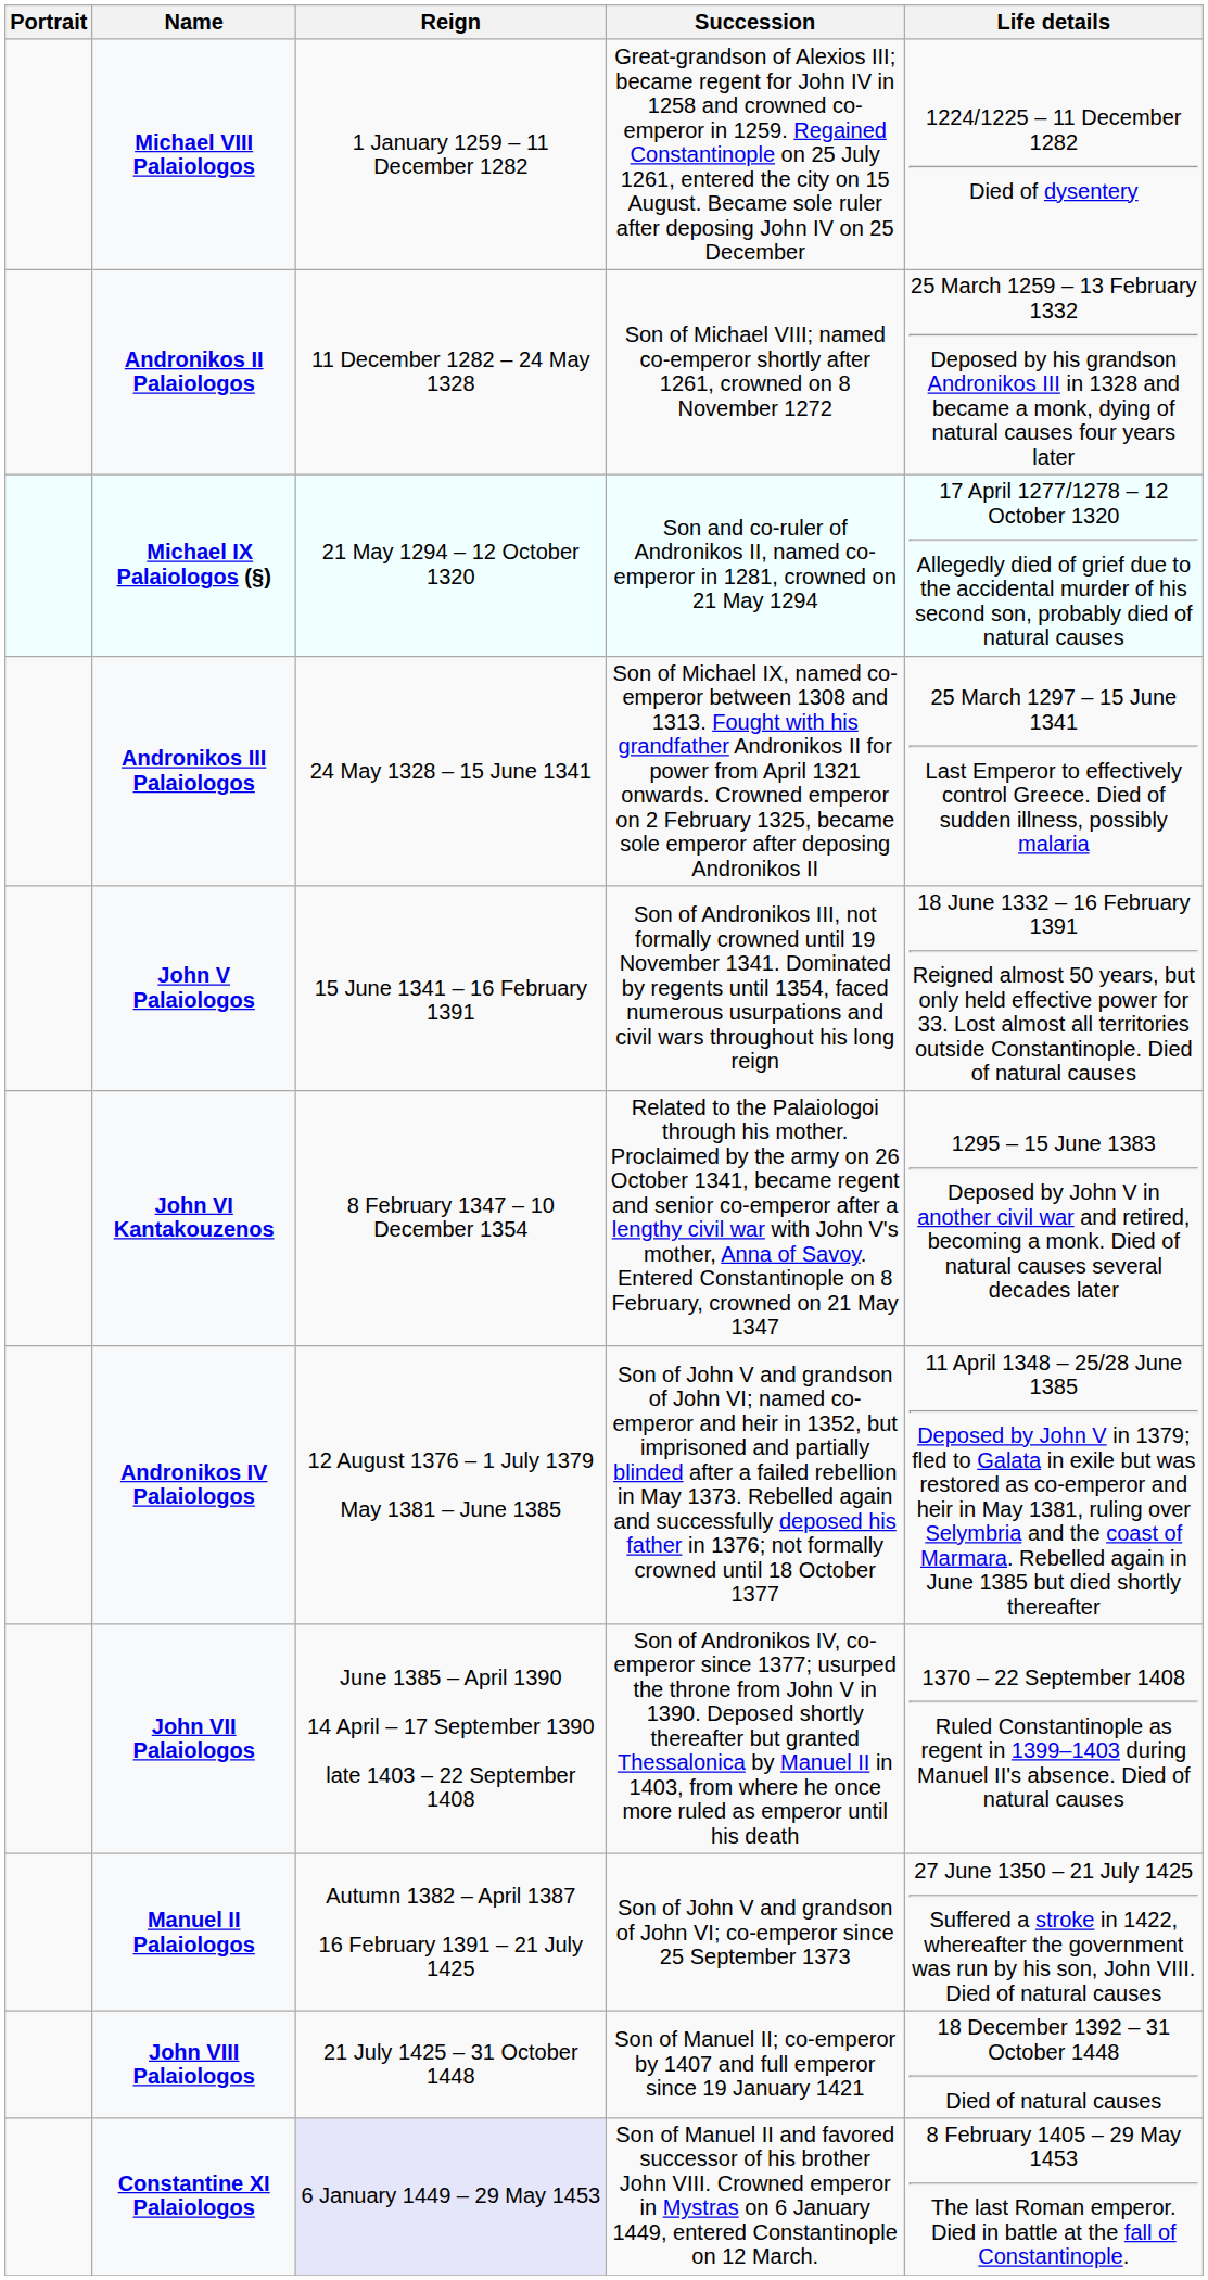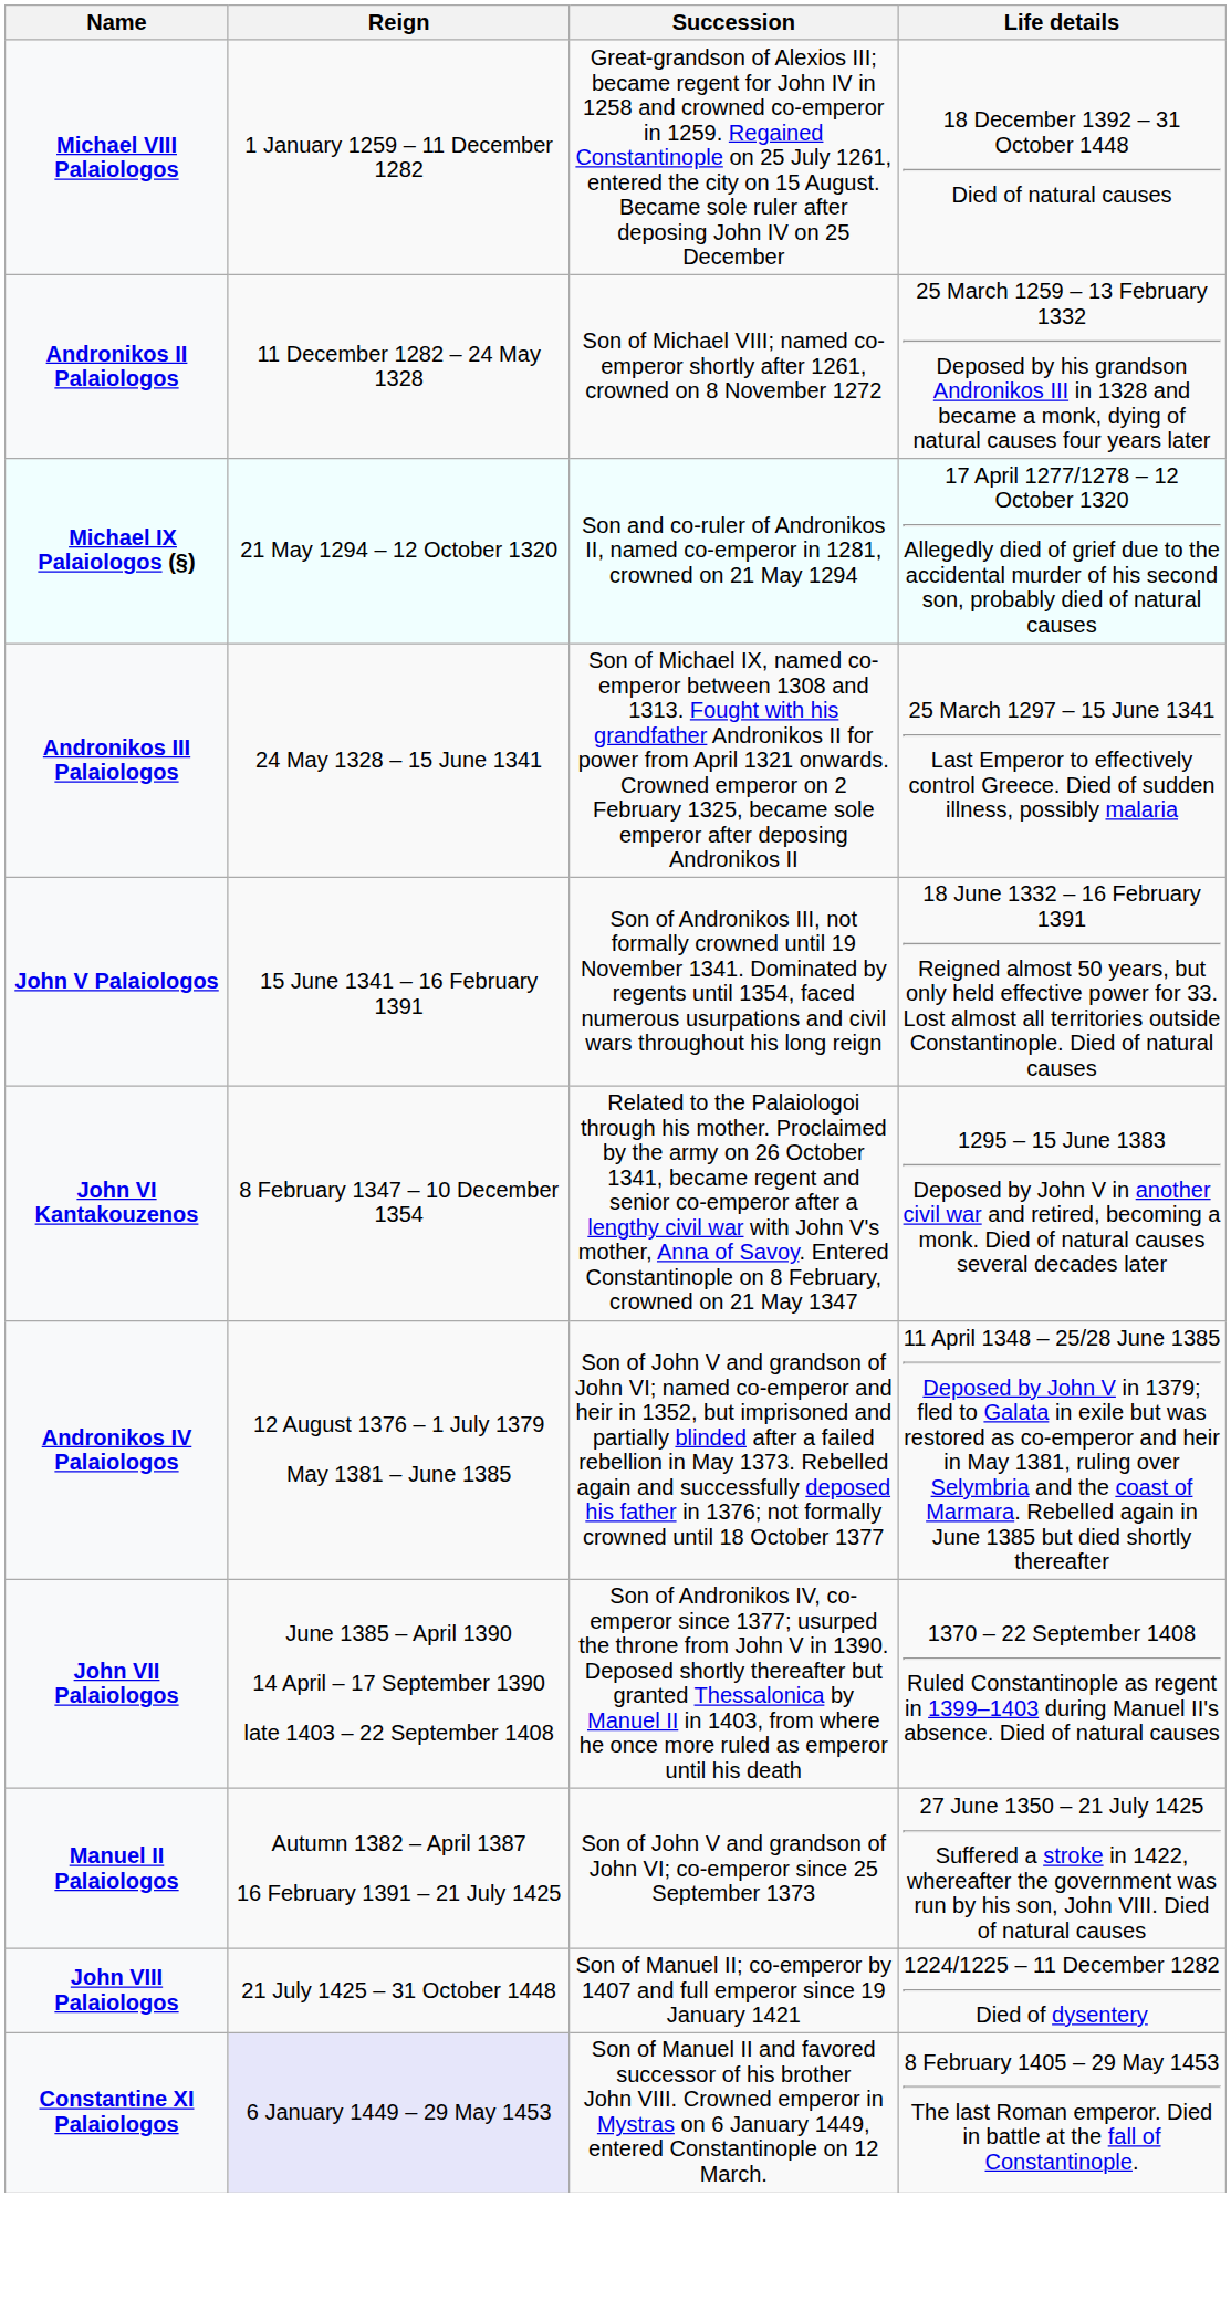- column: Portrait
Michael VIII Palaiologos | Life details: 1224/1225 – 11 December 1282 Died of dysentery -> 18 December 1392 – 31 October 1448 Died of natural causes
John VIII Palaiologos | Life details: 18 December 1392 – 31 October 1448 Died of natural causes -> 1224/1225 – 11 December 1282 Died of dysentery
